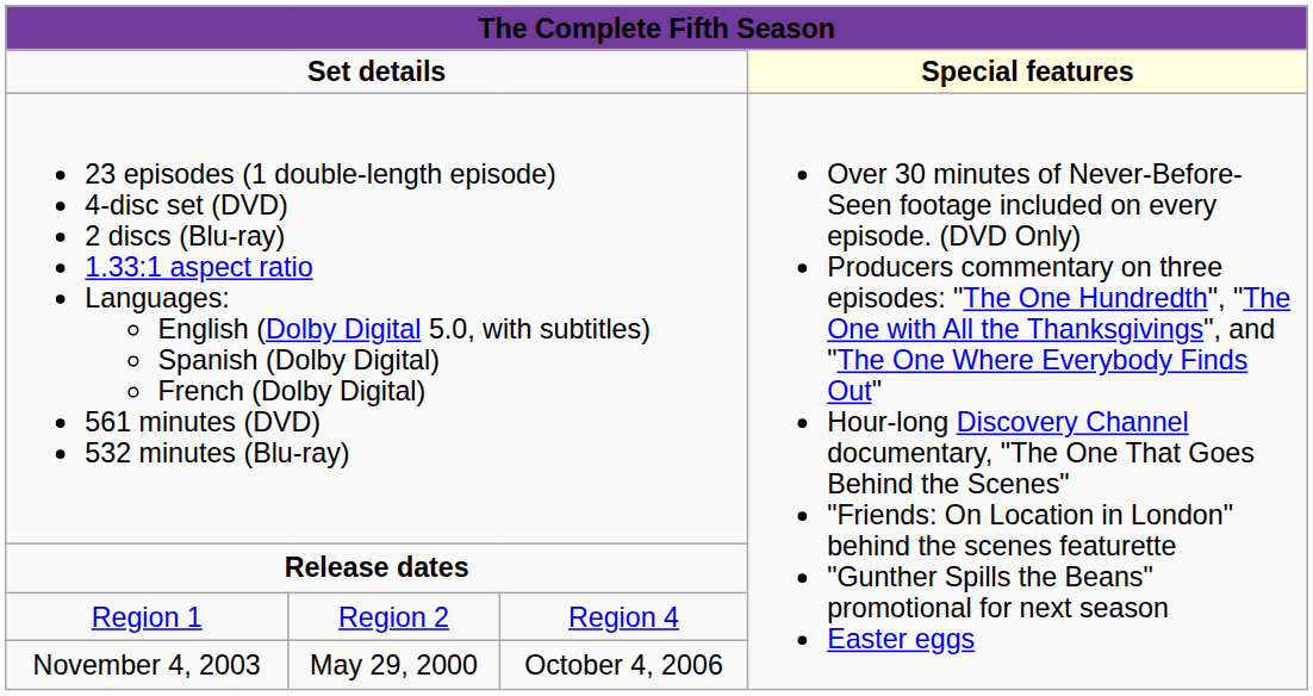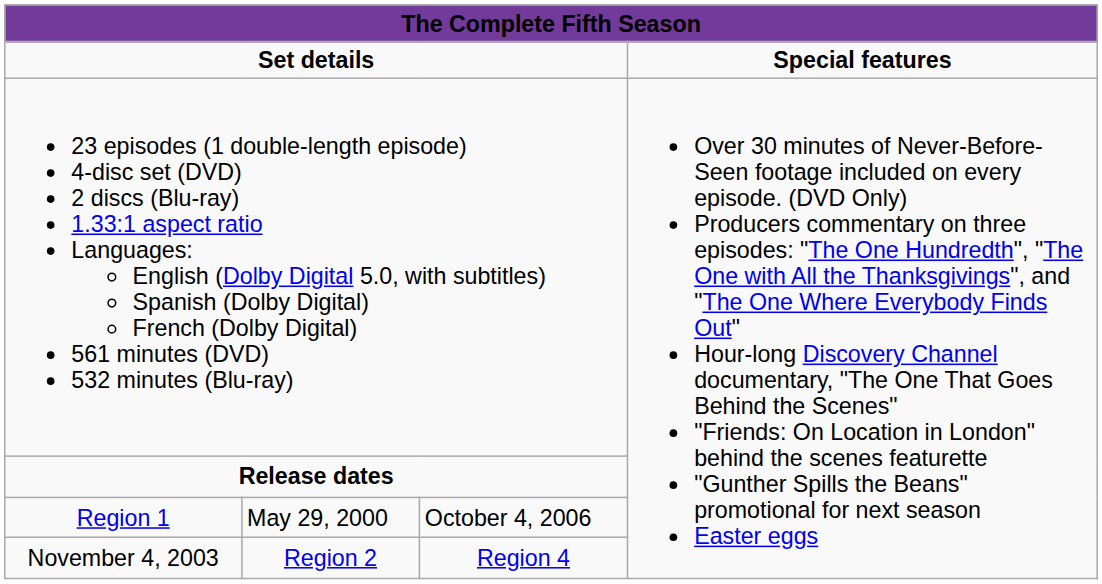Set details | column 4: lightyellow background -> no background
Region 1 | column 2: Region 2 -> May 29, 2000
Region 1 | column 3: Region 4 -> October 4, 2006
November 4, 2003 | column 2: May 29, 2000 -> Region 2
November 4, 2003 | column 3: October 4, 2006 -> Region 4
